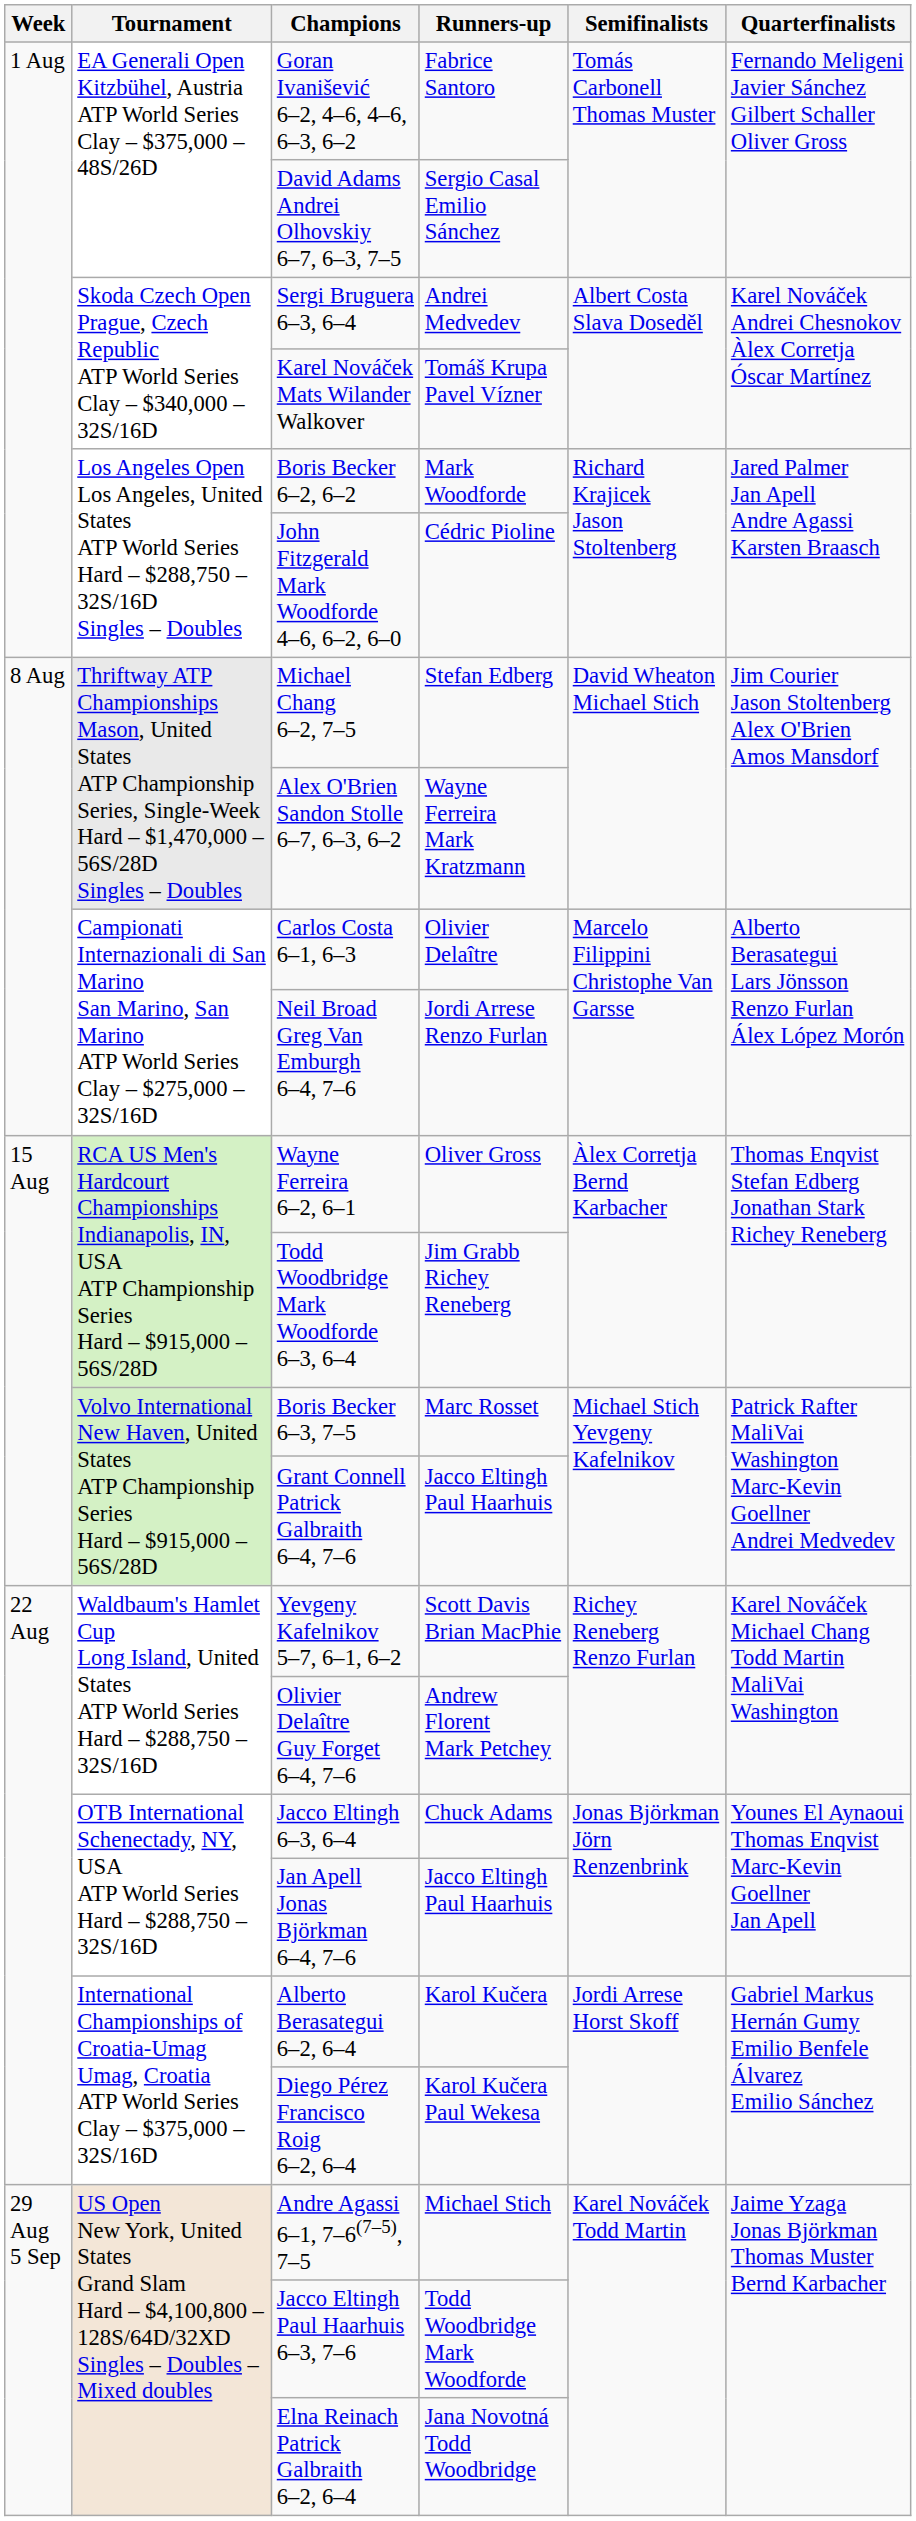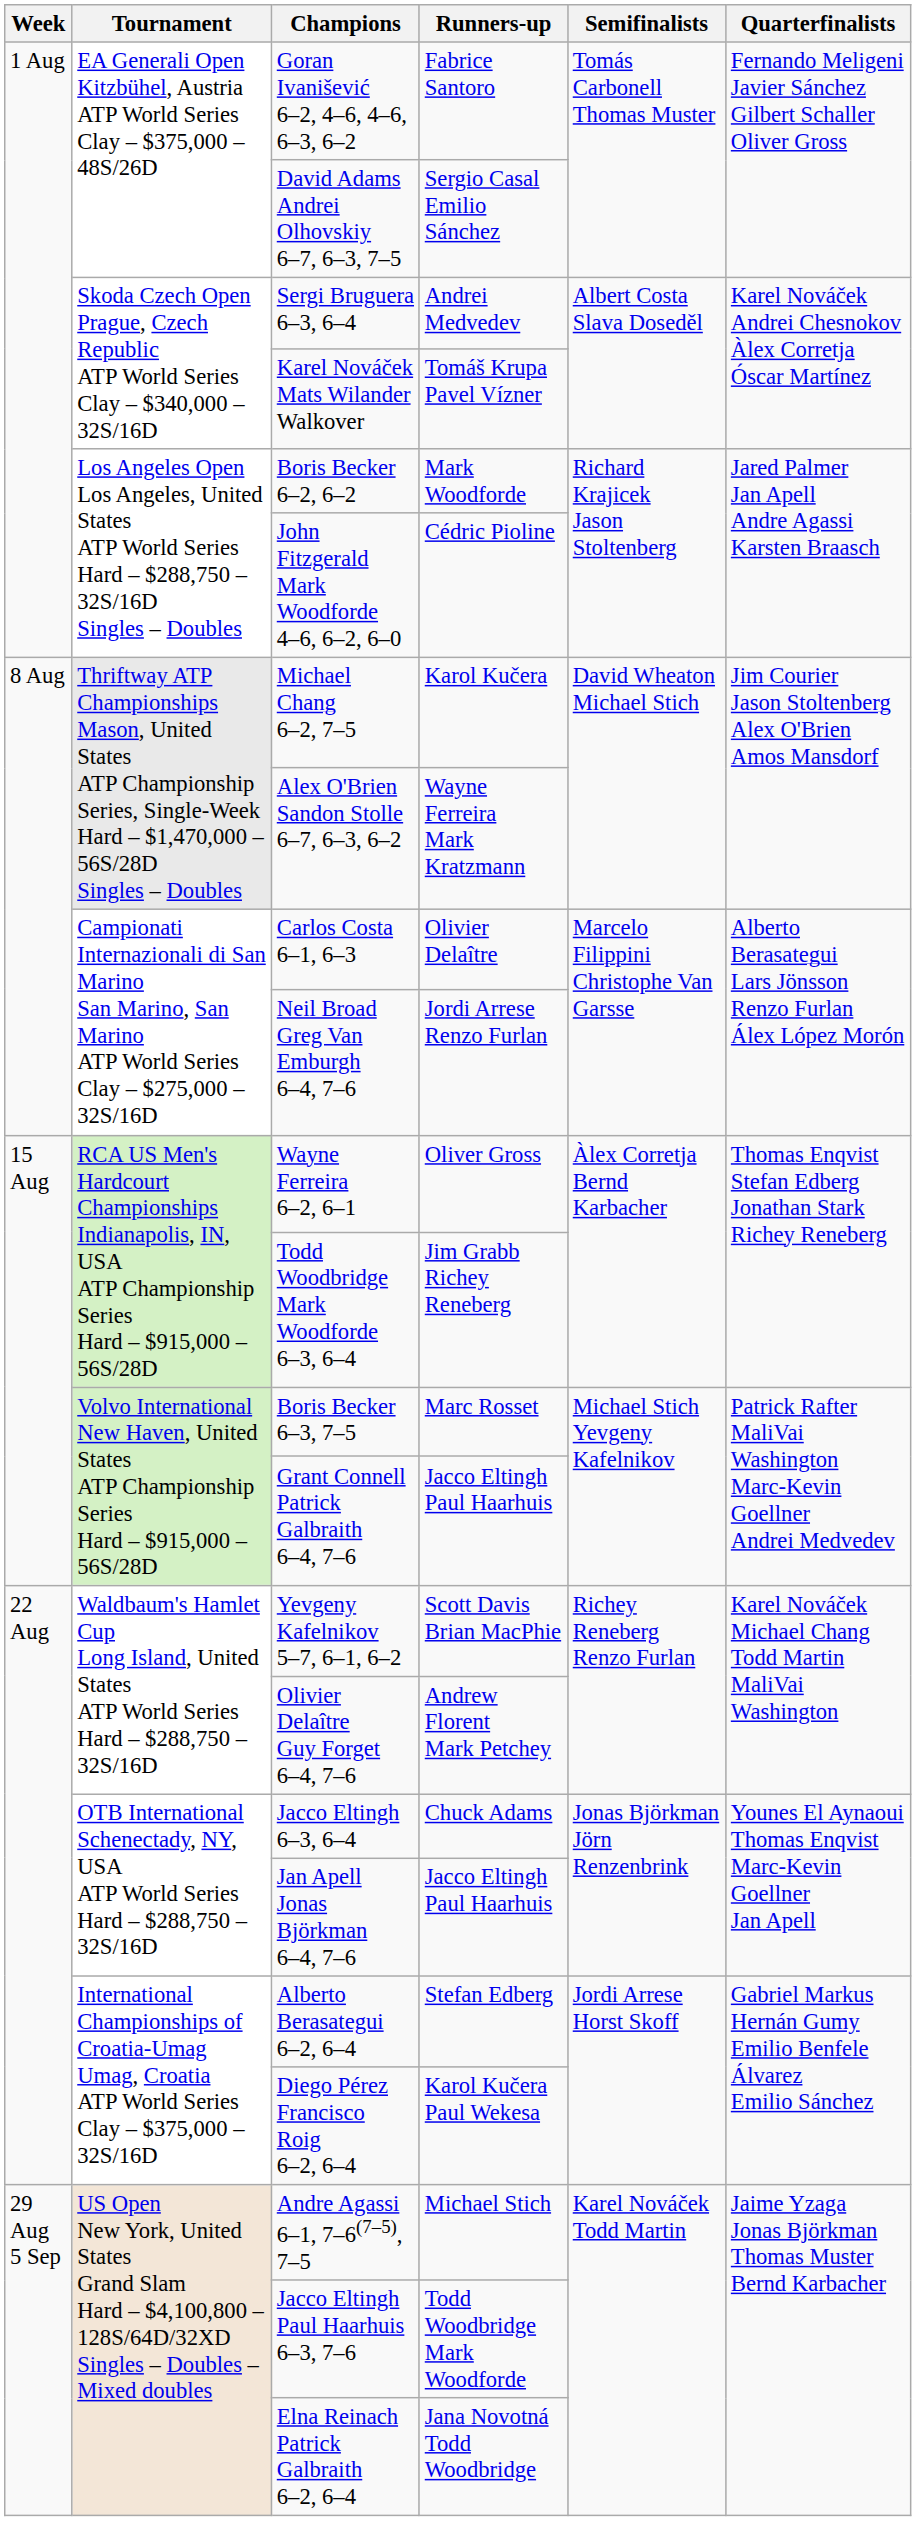Michael Chang 6–2, 7–5 | Runners-up: Stefan Edberg -> Karol Kučera
Alberto Berasategui 6–2, 6–4 | Runners-up: Karol Kučera -> Stefan Edberg
